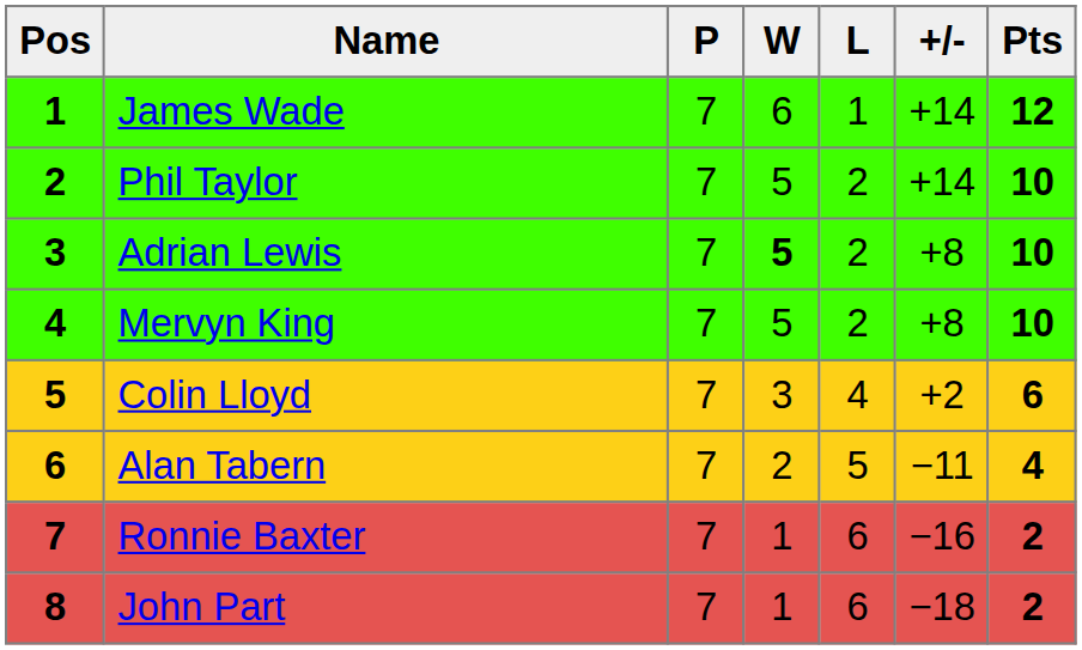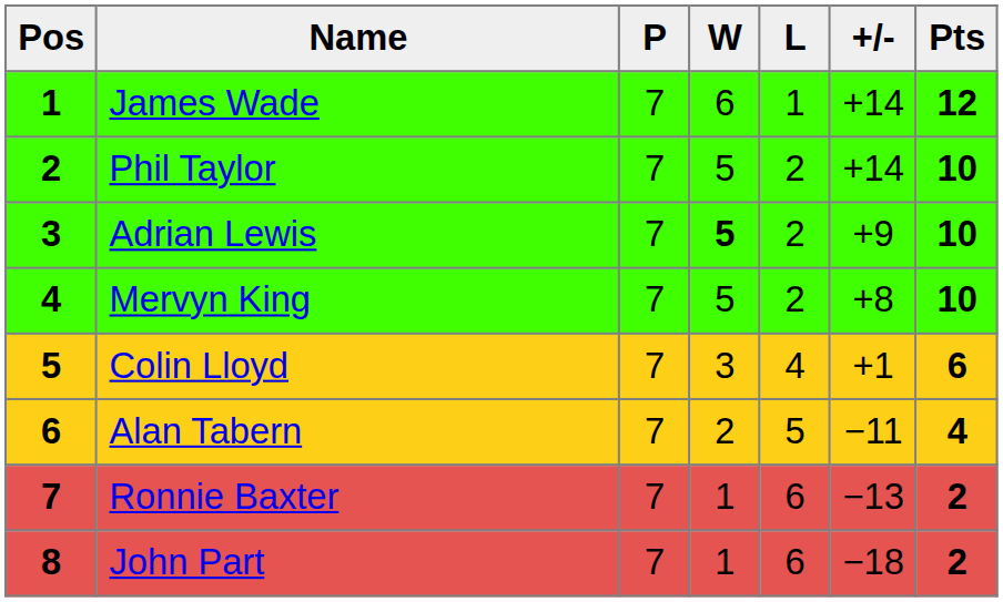Adrian Lewis | +/-: +8 -> +9
Colin Lloyd | +/-: +2 -> +1
Ronnie Baxter | +/-: −16 -> −13
